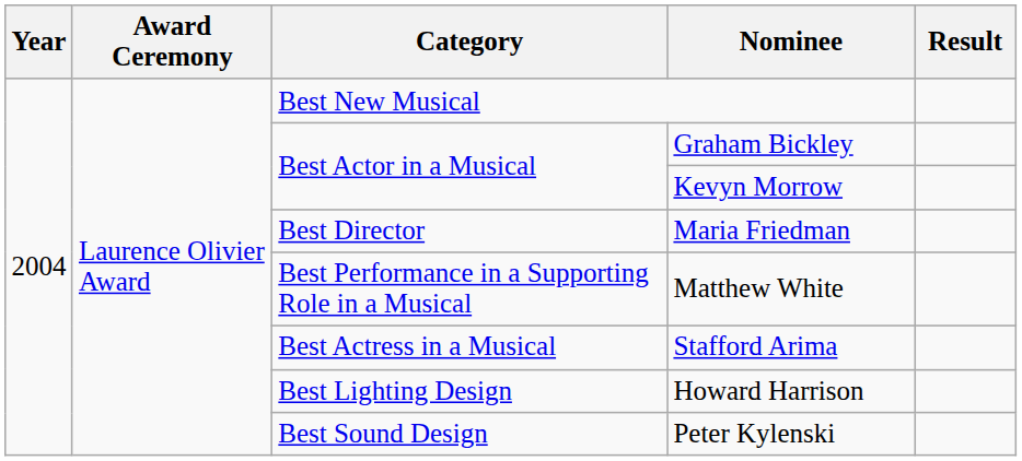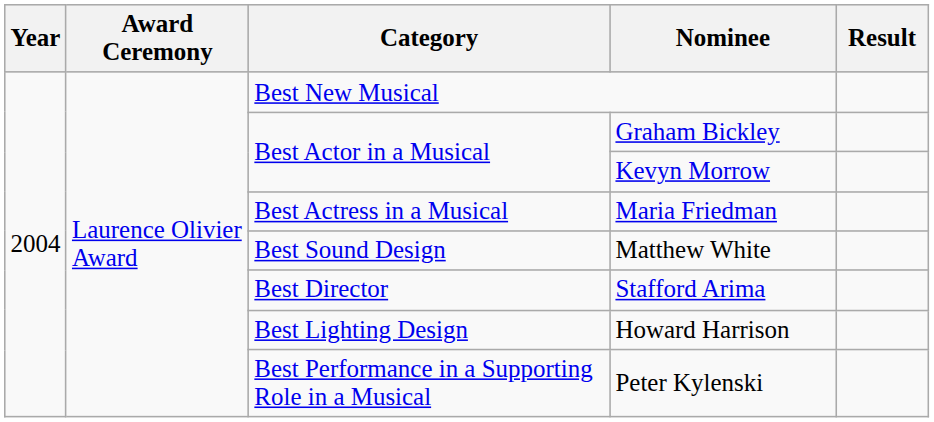Maria Friedman | Category: Best Director -> Best Actress in a Musical
Matthew White | Category: Best Performance in a Supporting Role in a Musical -> Best Sound Design
Stafford Arima | Category: Best Actress in a Musical -> Best Director
Peter Kylenski | Category: Best Sound Design -> Best Performance in a Supporting Role in a Musical
